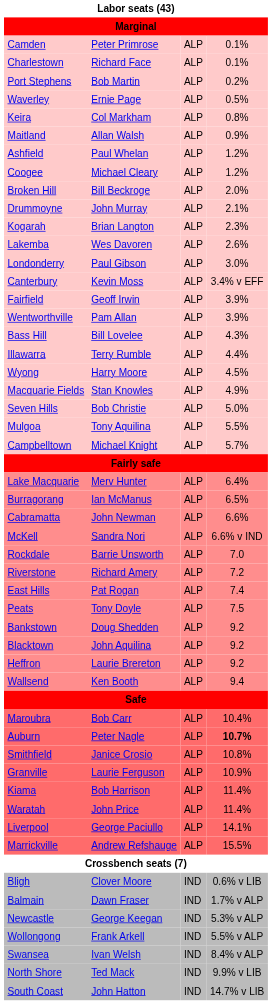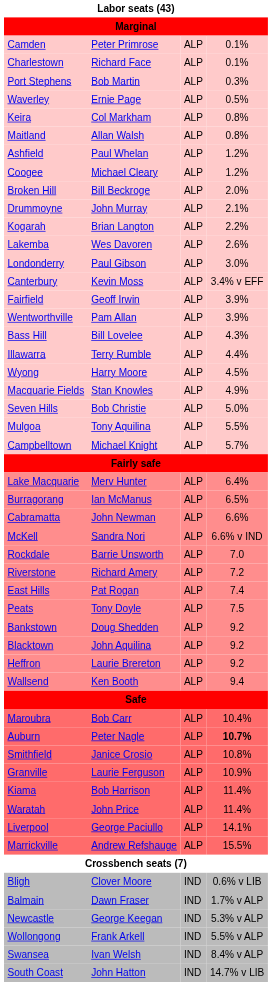Port Stephens | column 4: 0.2% -> 0.3%
Maitland | column 4: 0.9% -> 0.8%
Kogarah | column 4: 2.3% -> 2.2%
- row: North Shore | Ted Mack | IND | 9.9% v LIB
